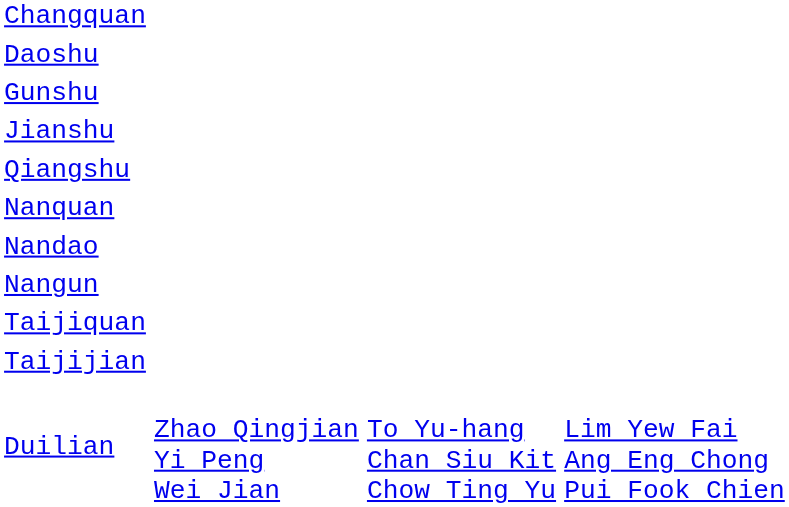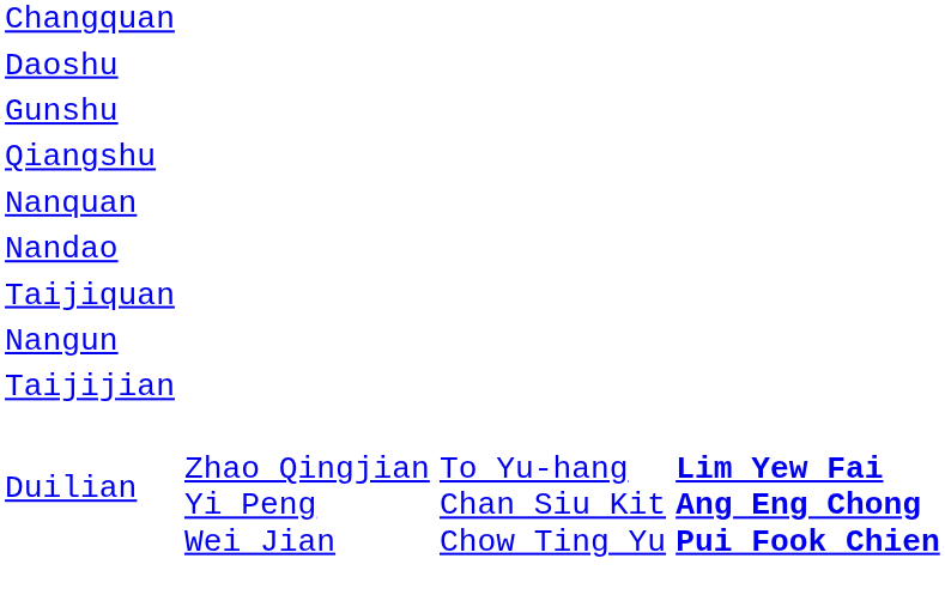- row: Jianshu
rows swapped: Nangun <-> Taijiquan
Duilian | column 4: normal -> bold
